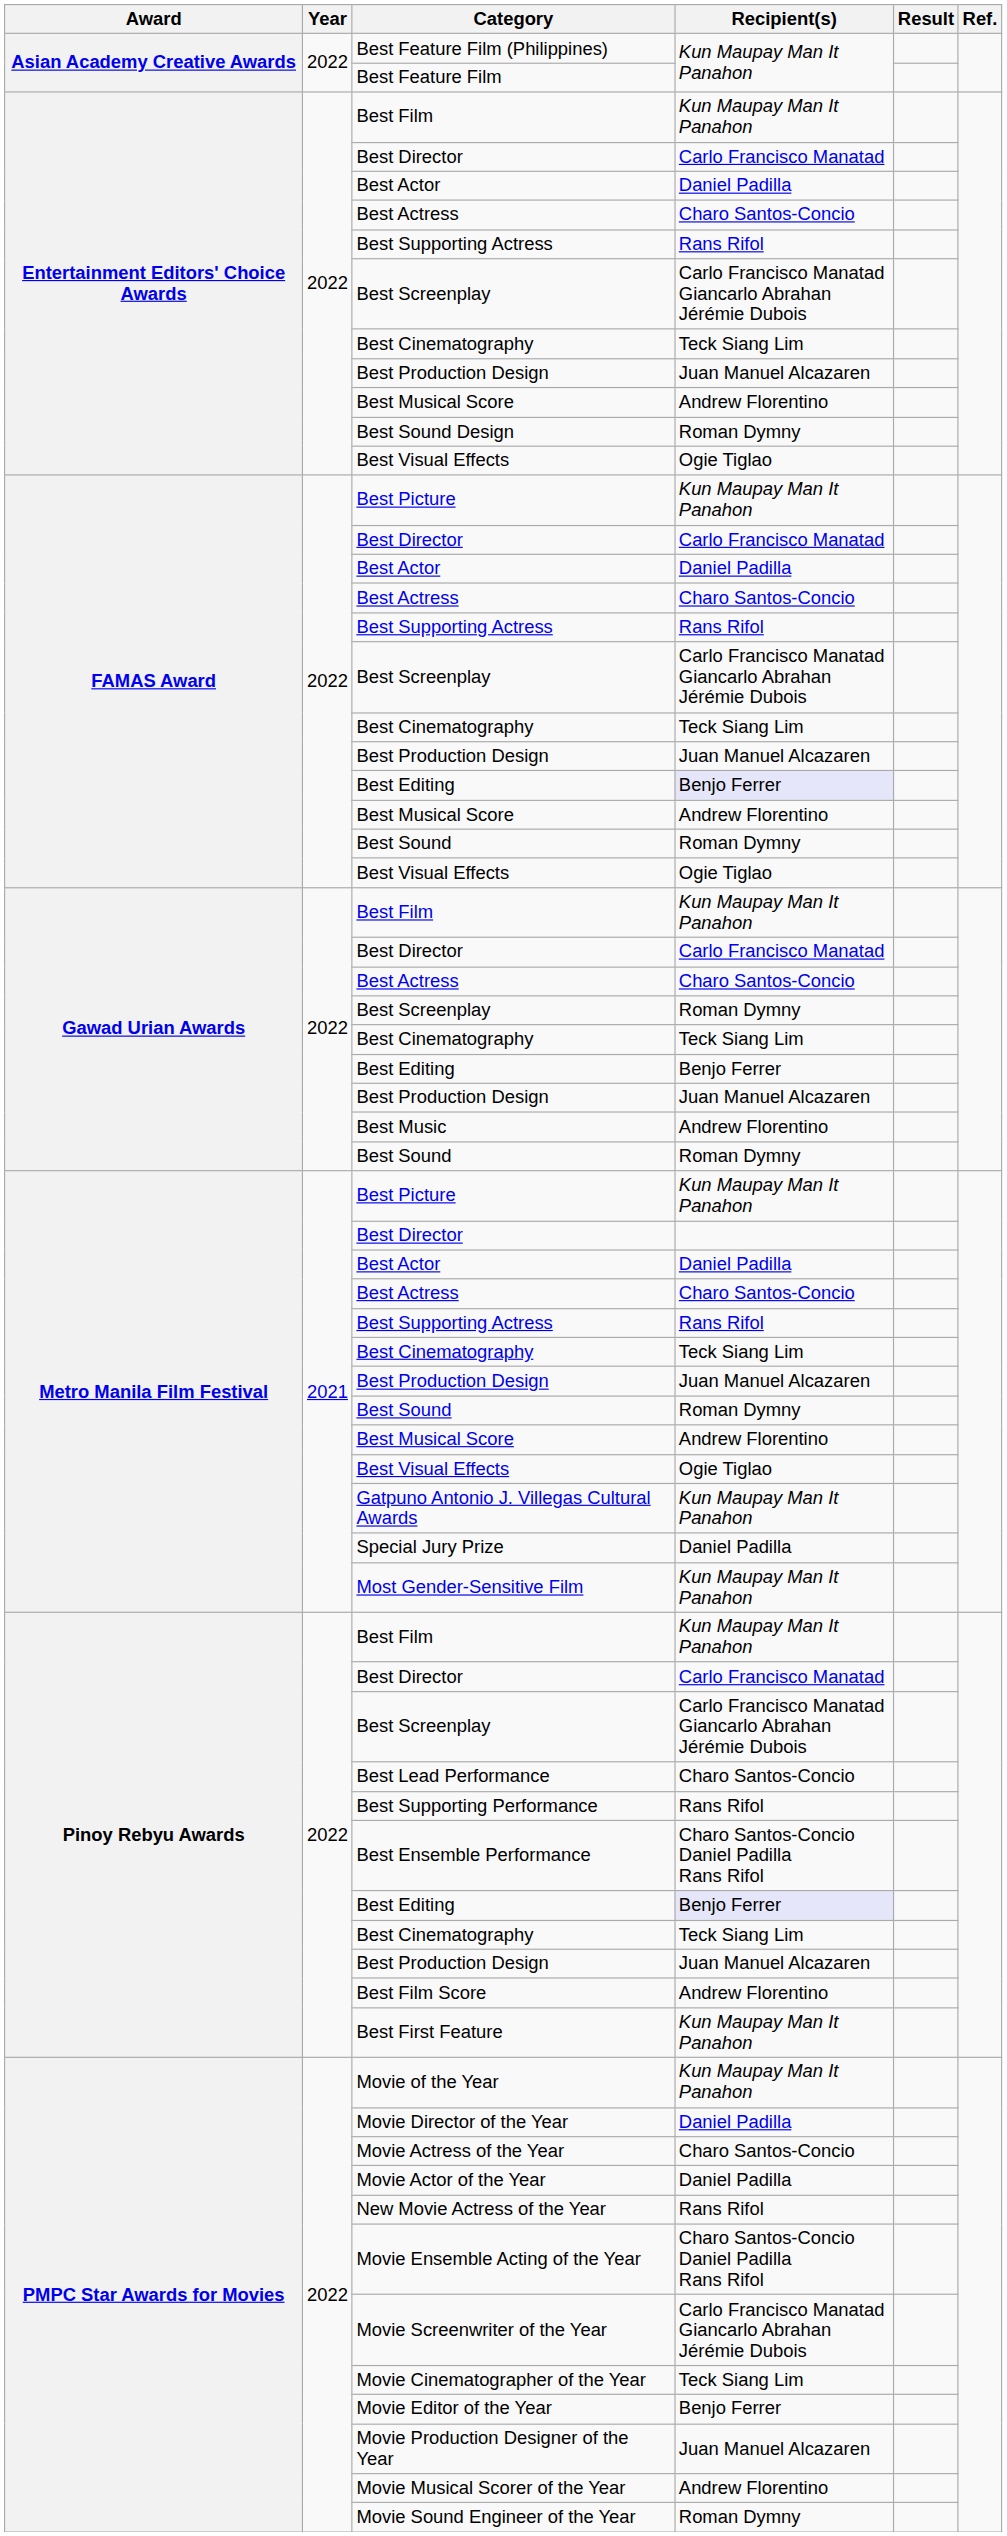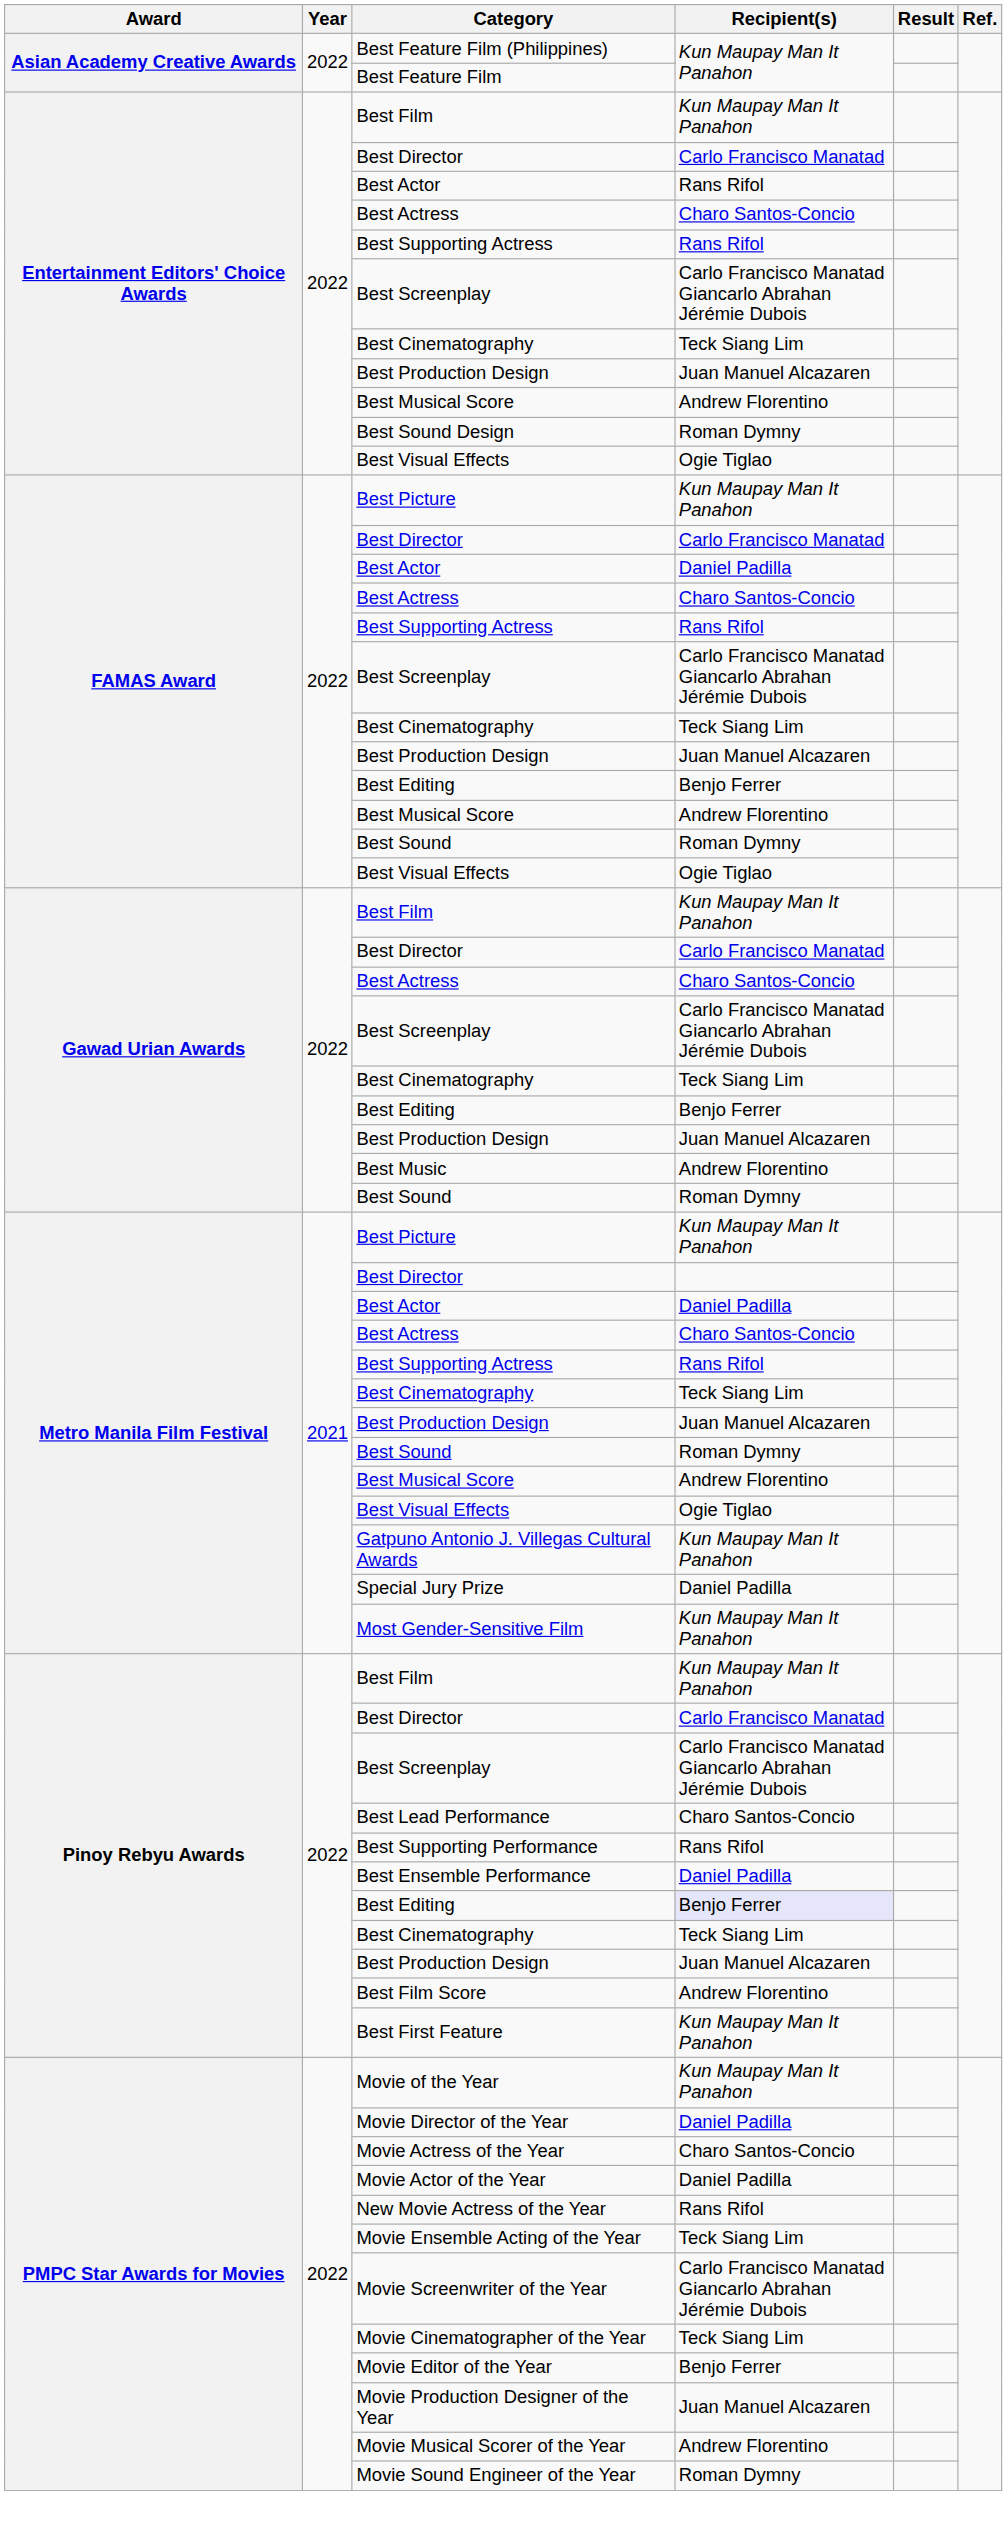Entertainment Editors' Choice Awards / Best Actor | Recipient(s): Daniel Padilla -> Rans Rifol
FAMAS Award / Best Editing | Recipient(s): lavender background -> no background
Gawad Urian Awards / Best Screenplay | Recipient(s): Roman Dymny -> Carlo Francisco Manatad Giancarlo Abrahan Jérémie Dubois
Best Ensemble Performance | Recipient(s): Charo Santos-Concio Daniel Padilla Rans Rifol -> Daniel Padilla
Movie Ensemble Acting of the Year | Recipient(s): Charo Santos-Concio Daniel Padilla Rans Rifol -> Teck Siang Lim
